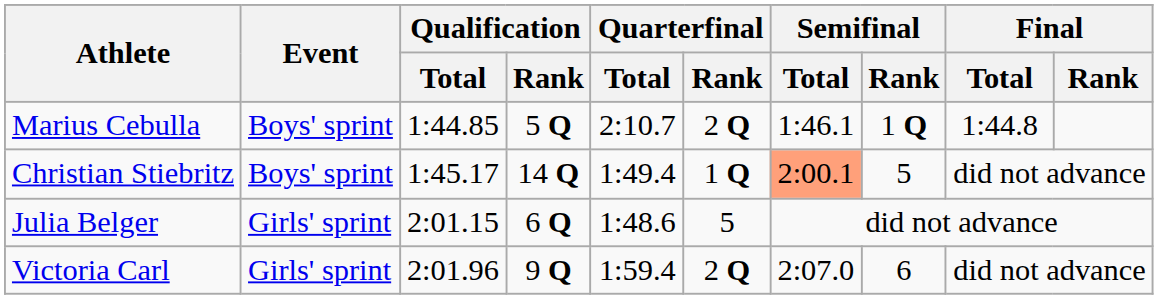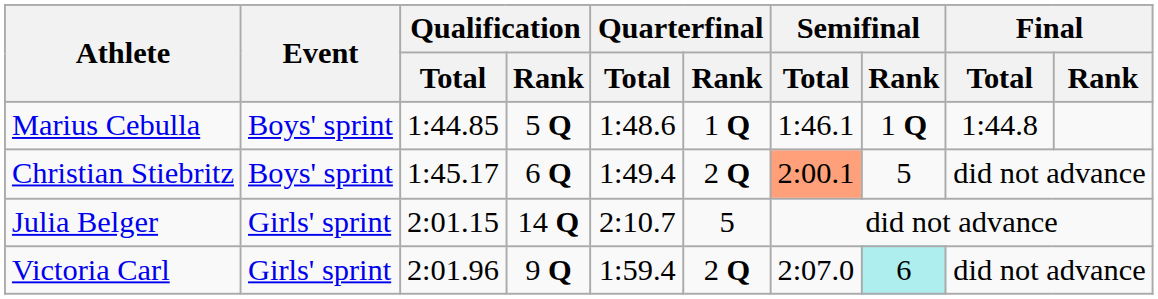Marius Cebulla | Quarterfinal / Total: 2:10.7 -> 1:48.6
Marius Cebulla | Quarterfinal / Rank: 2 Q -> 1 Q
Christian Stiebritz | Qualification / Rank: 14 Q -> 6 Q
Christian Stiebritz | Quarterfinal / Rank: 1 Q -> 2 Q
Julia Belger | Qualification / Rank: 6 Q -> 14 Q
Julia Belger | Quarterfinal / Total: 1:48.6 -> 2:10.7
Victoria Carl | Semifinal / Rank: no background -> paleturquoise background
